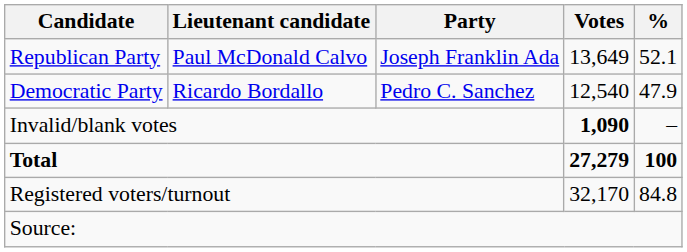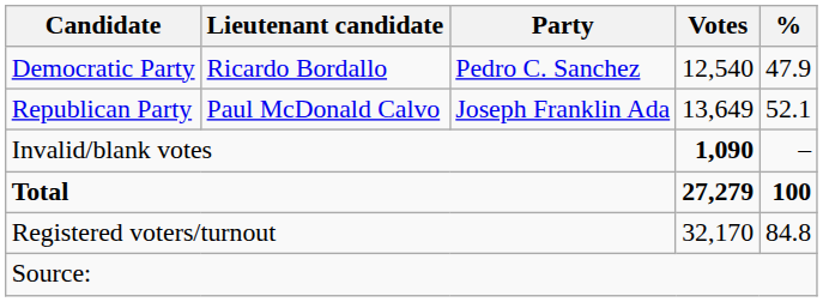rows swapped: Republican Party <-> Democratic Party
